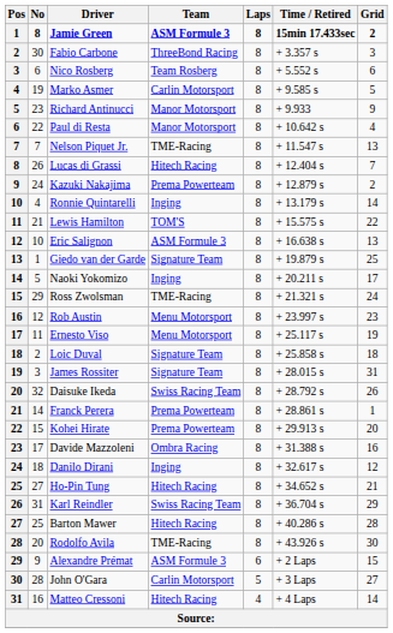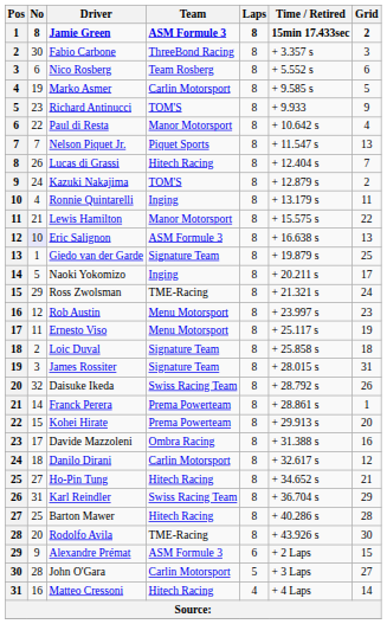Richard Antinucci | Team: Manor Motorsport -> TOM'S
Nelson Piquet Jr. | Team: TME-Racing -> Piquet Sports
Kazuki Nakajima | Team: Prema Powerteam -> TOM'S
Ronnie Quintarelli | Grid: 14 -> 11
Lewis Hamilton | Team: TOM'S -> Manor Motorsport
Eric Salignon | No: no background -> lavender background
Danilo Dirani | Team: Inging -> Carlin Motorsport
